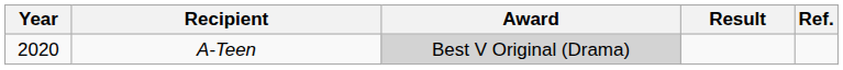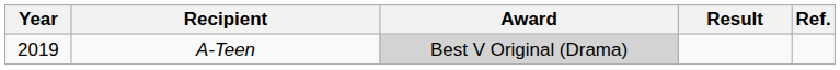A-Teen | Year: 2020 -> 2019
